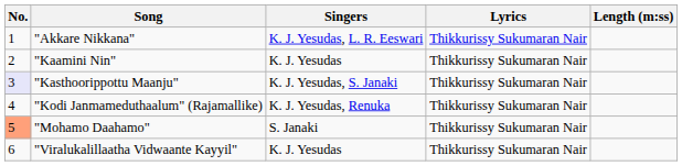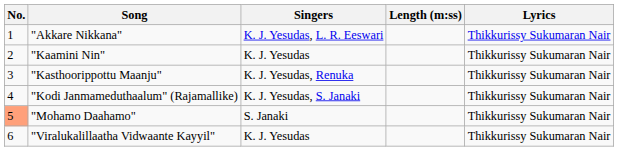columns swapped: Lyrics <-> Length (m:ss)
"Kasthoorippottu Maanju" | No.: lavender background -> no background
"Kasthoorippottu Maanju" | Singers: K. J. Yesudas, S. Janaki -> K. J. Yesudas, Renuka
"Kodi Janmameduthaalum" (Rajamallike) | Singers: K. J. Yesudas, Renuka -> K. J. Yesudas, S. Janaki
